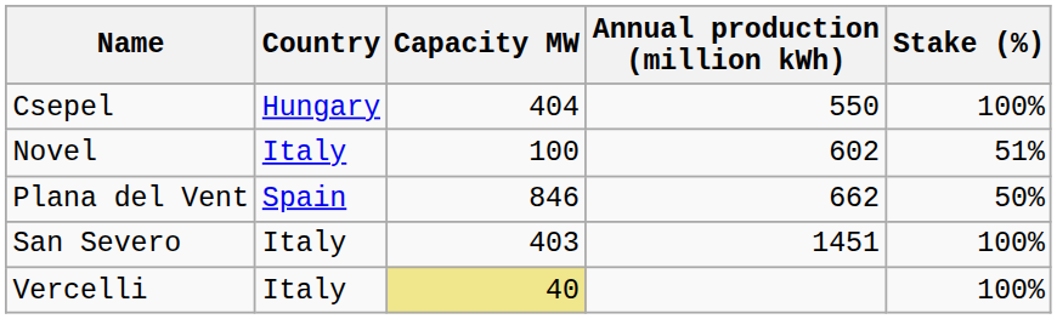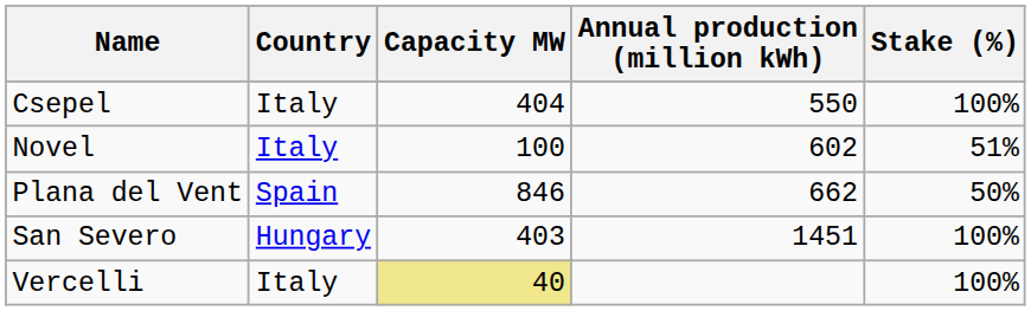Csepel | Country: Hungary -> Italy
San Severo | Country: Italy -> Hungary
